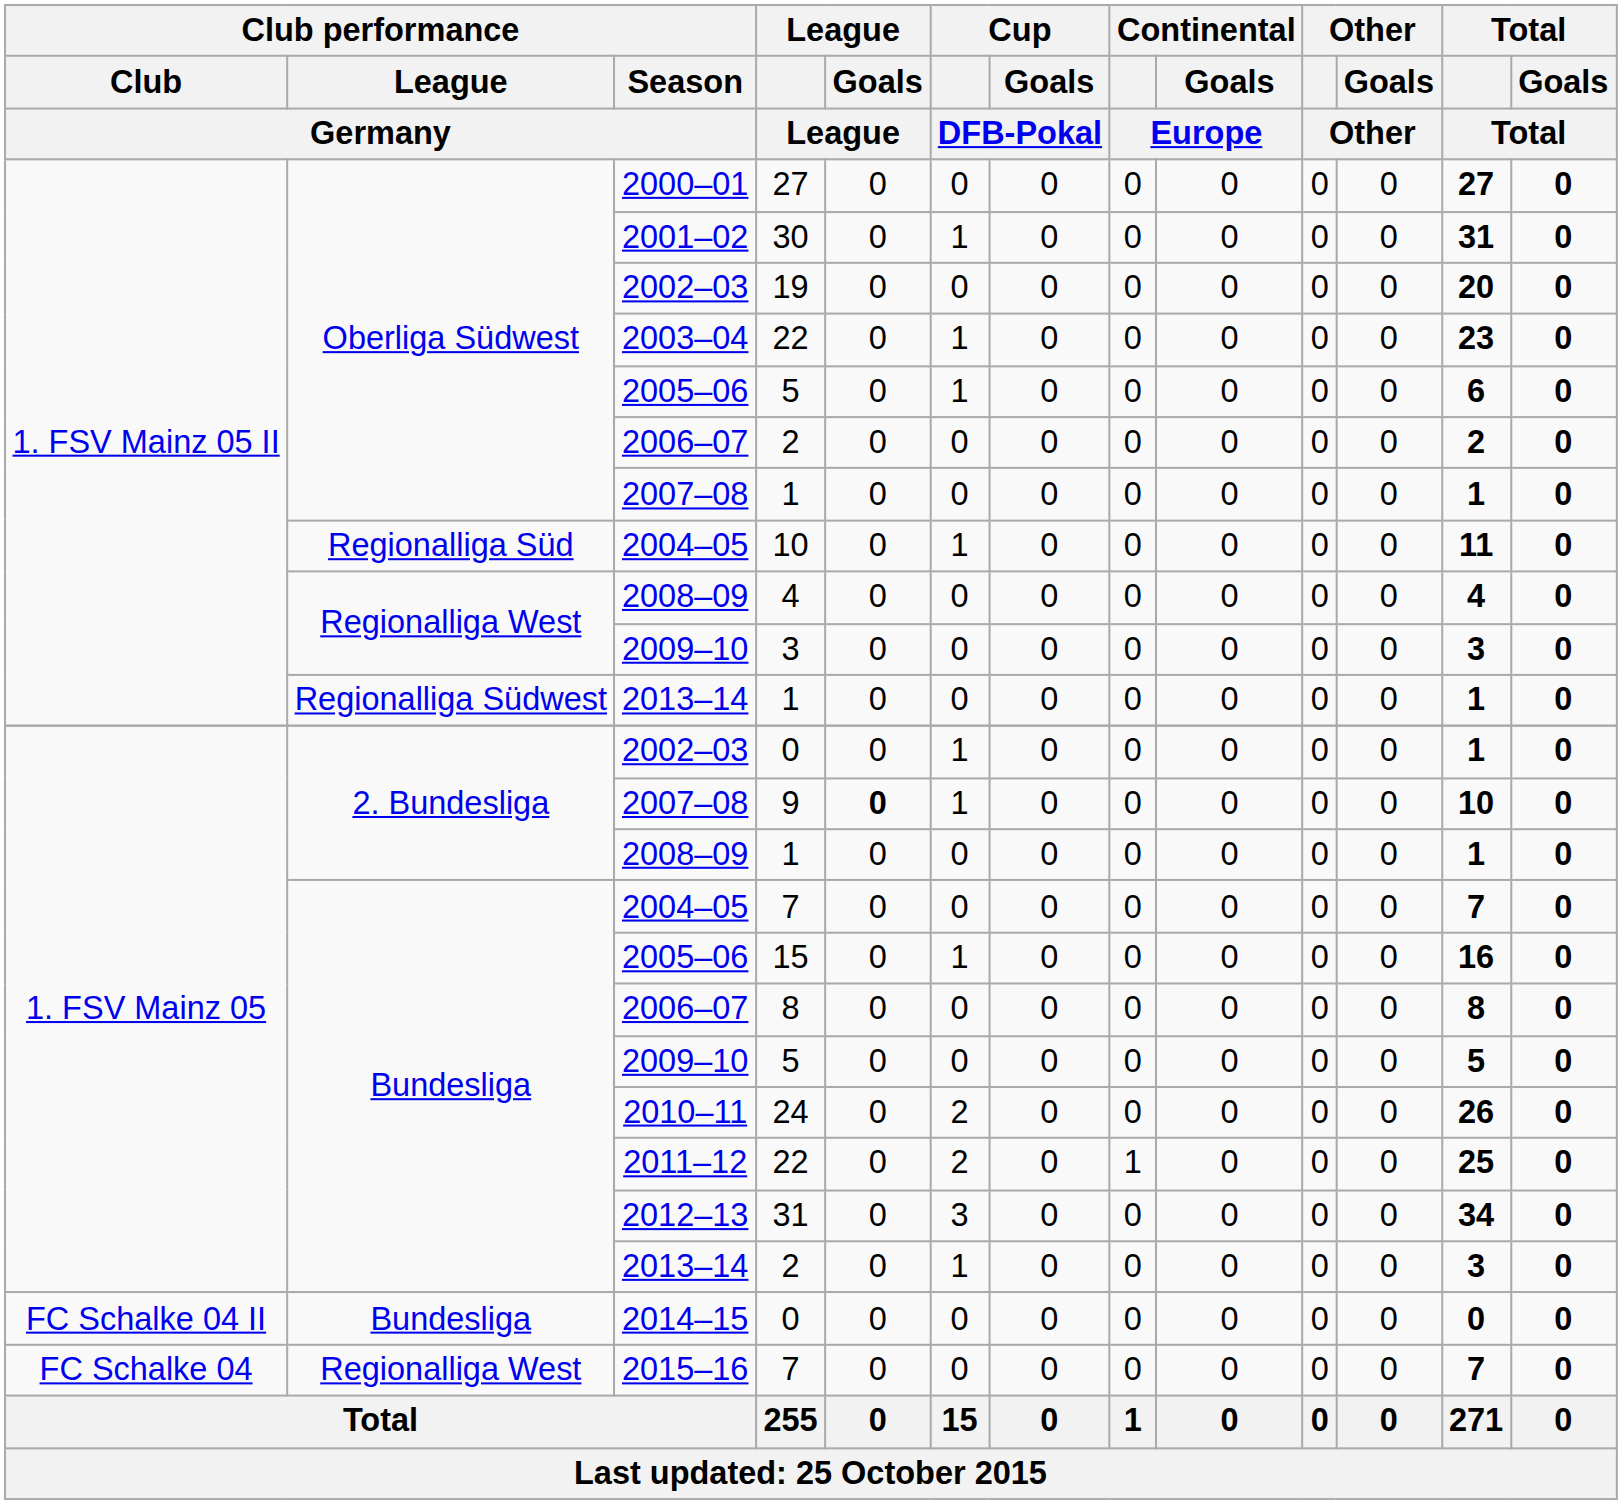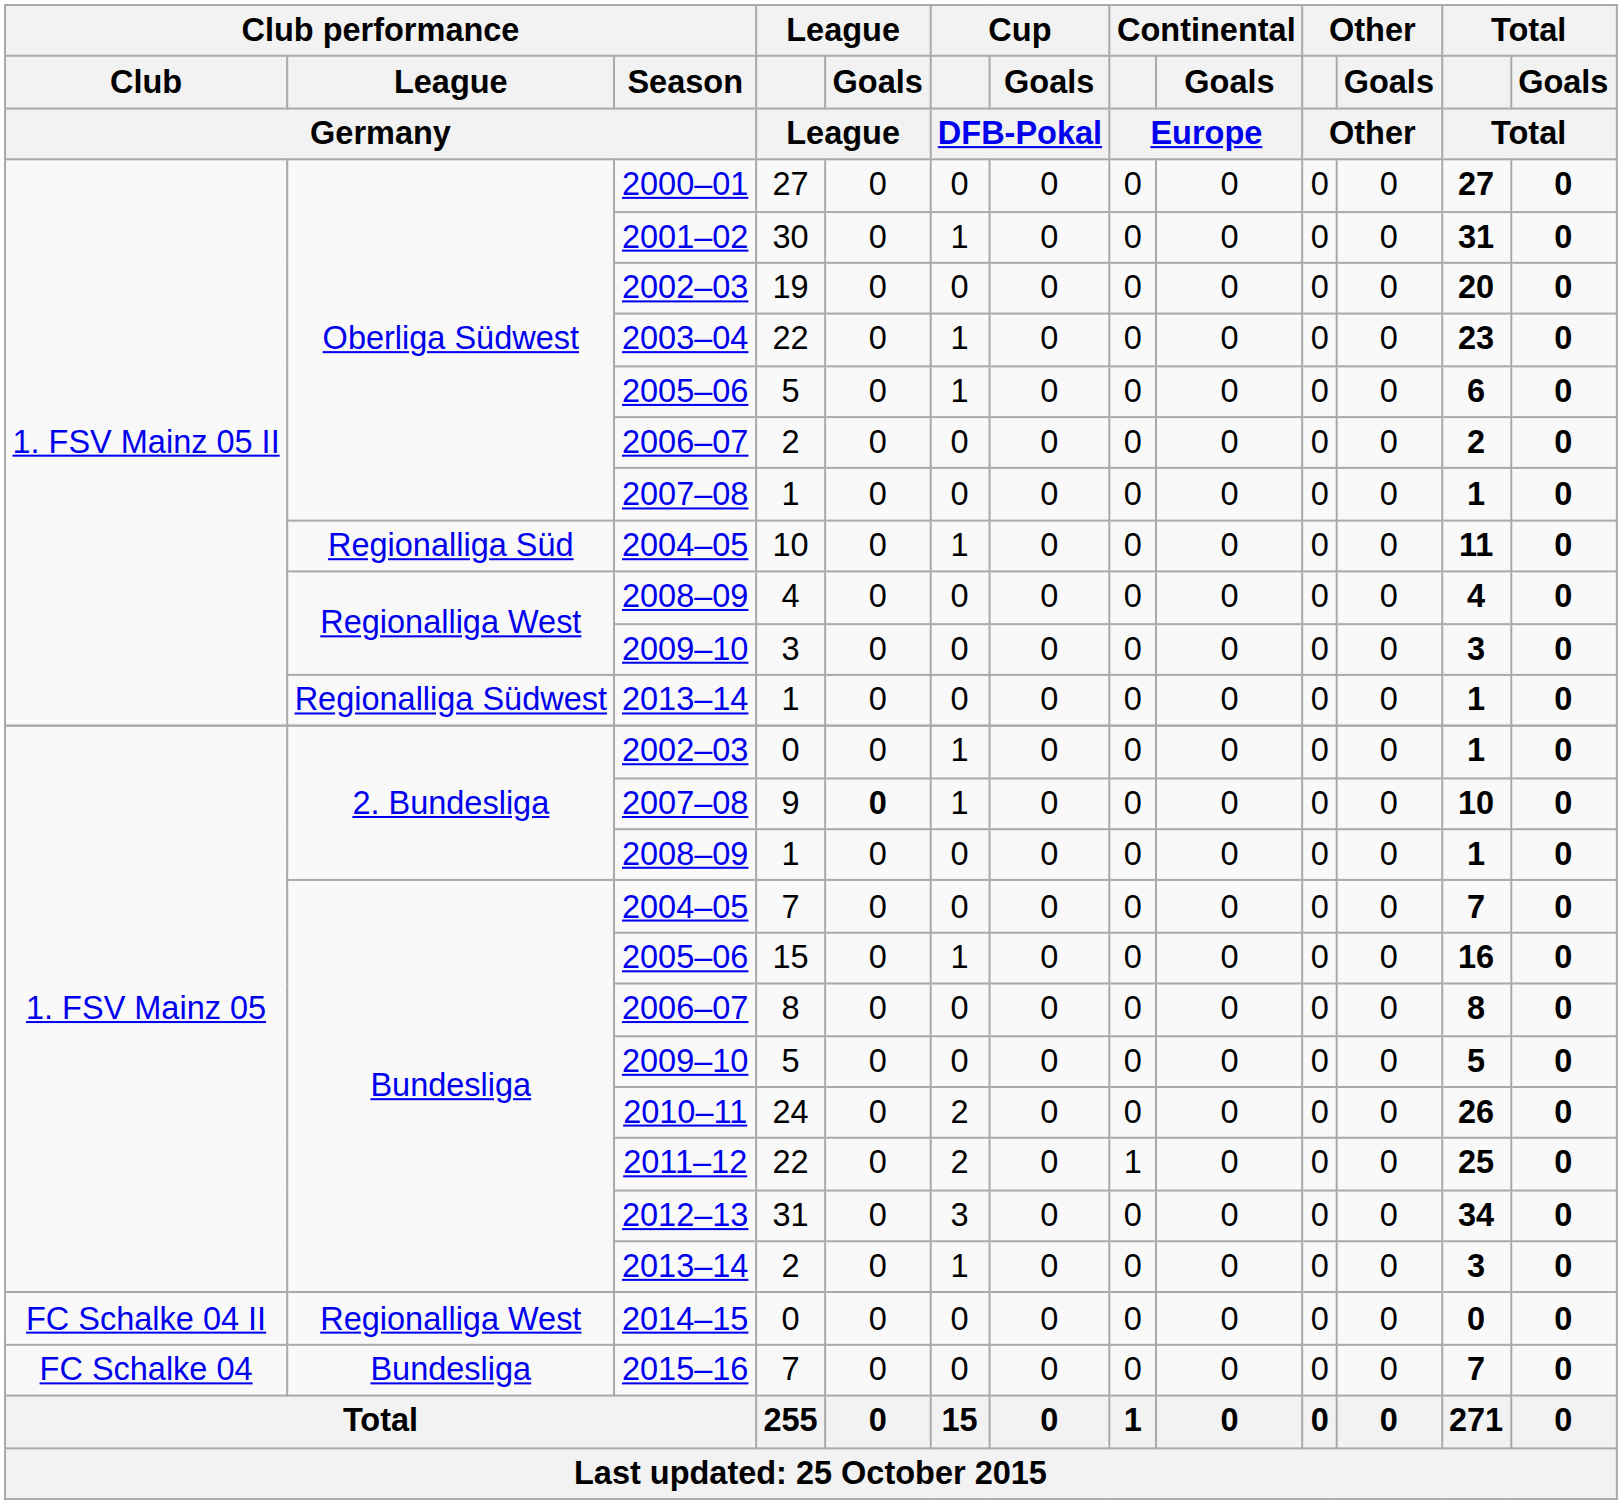2014–15 / 0 | Club performance / League / Germany: Bundesliga -> Regionalliga West
2015–16 / 7 | Club performance / League / Germany: Regionalliga West -> Bundesliga
